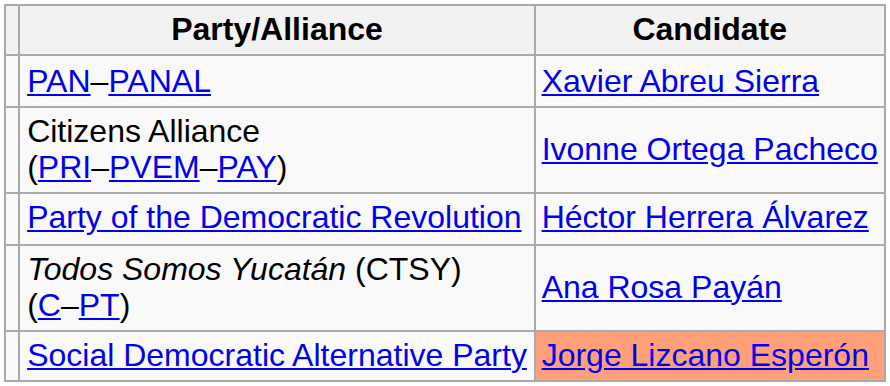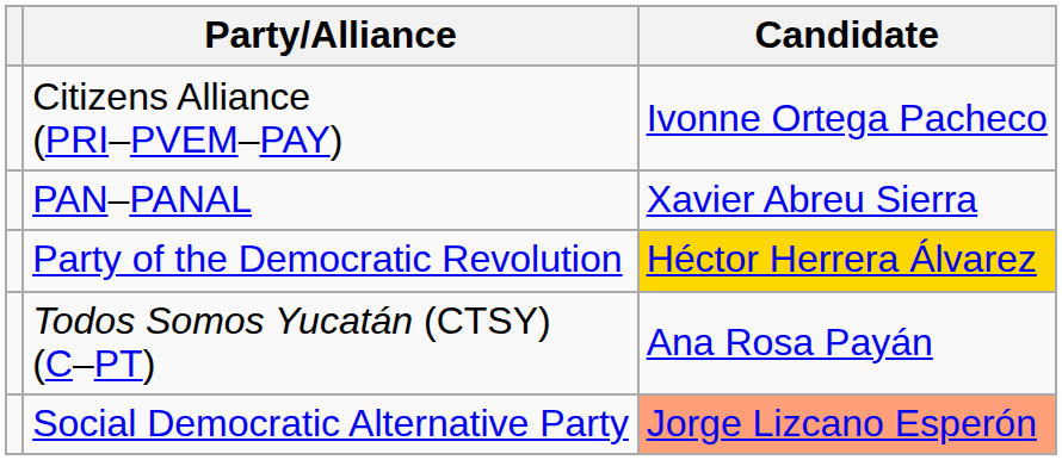rows swapped: Citizens Alliance (PRI–PVEM–PAY) <-> PAN–PANAL
Party of the Democratic Revolution | Candidate: no background -> gold background
